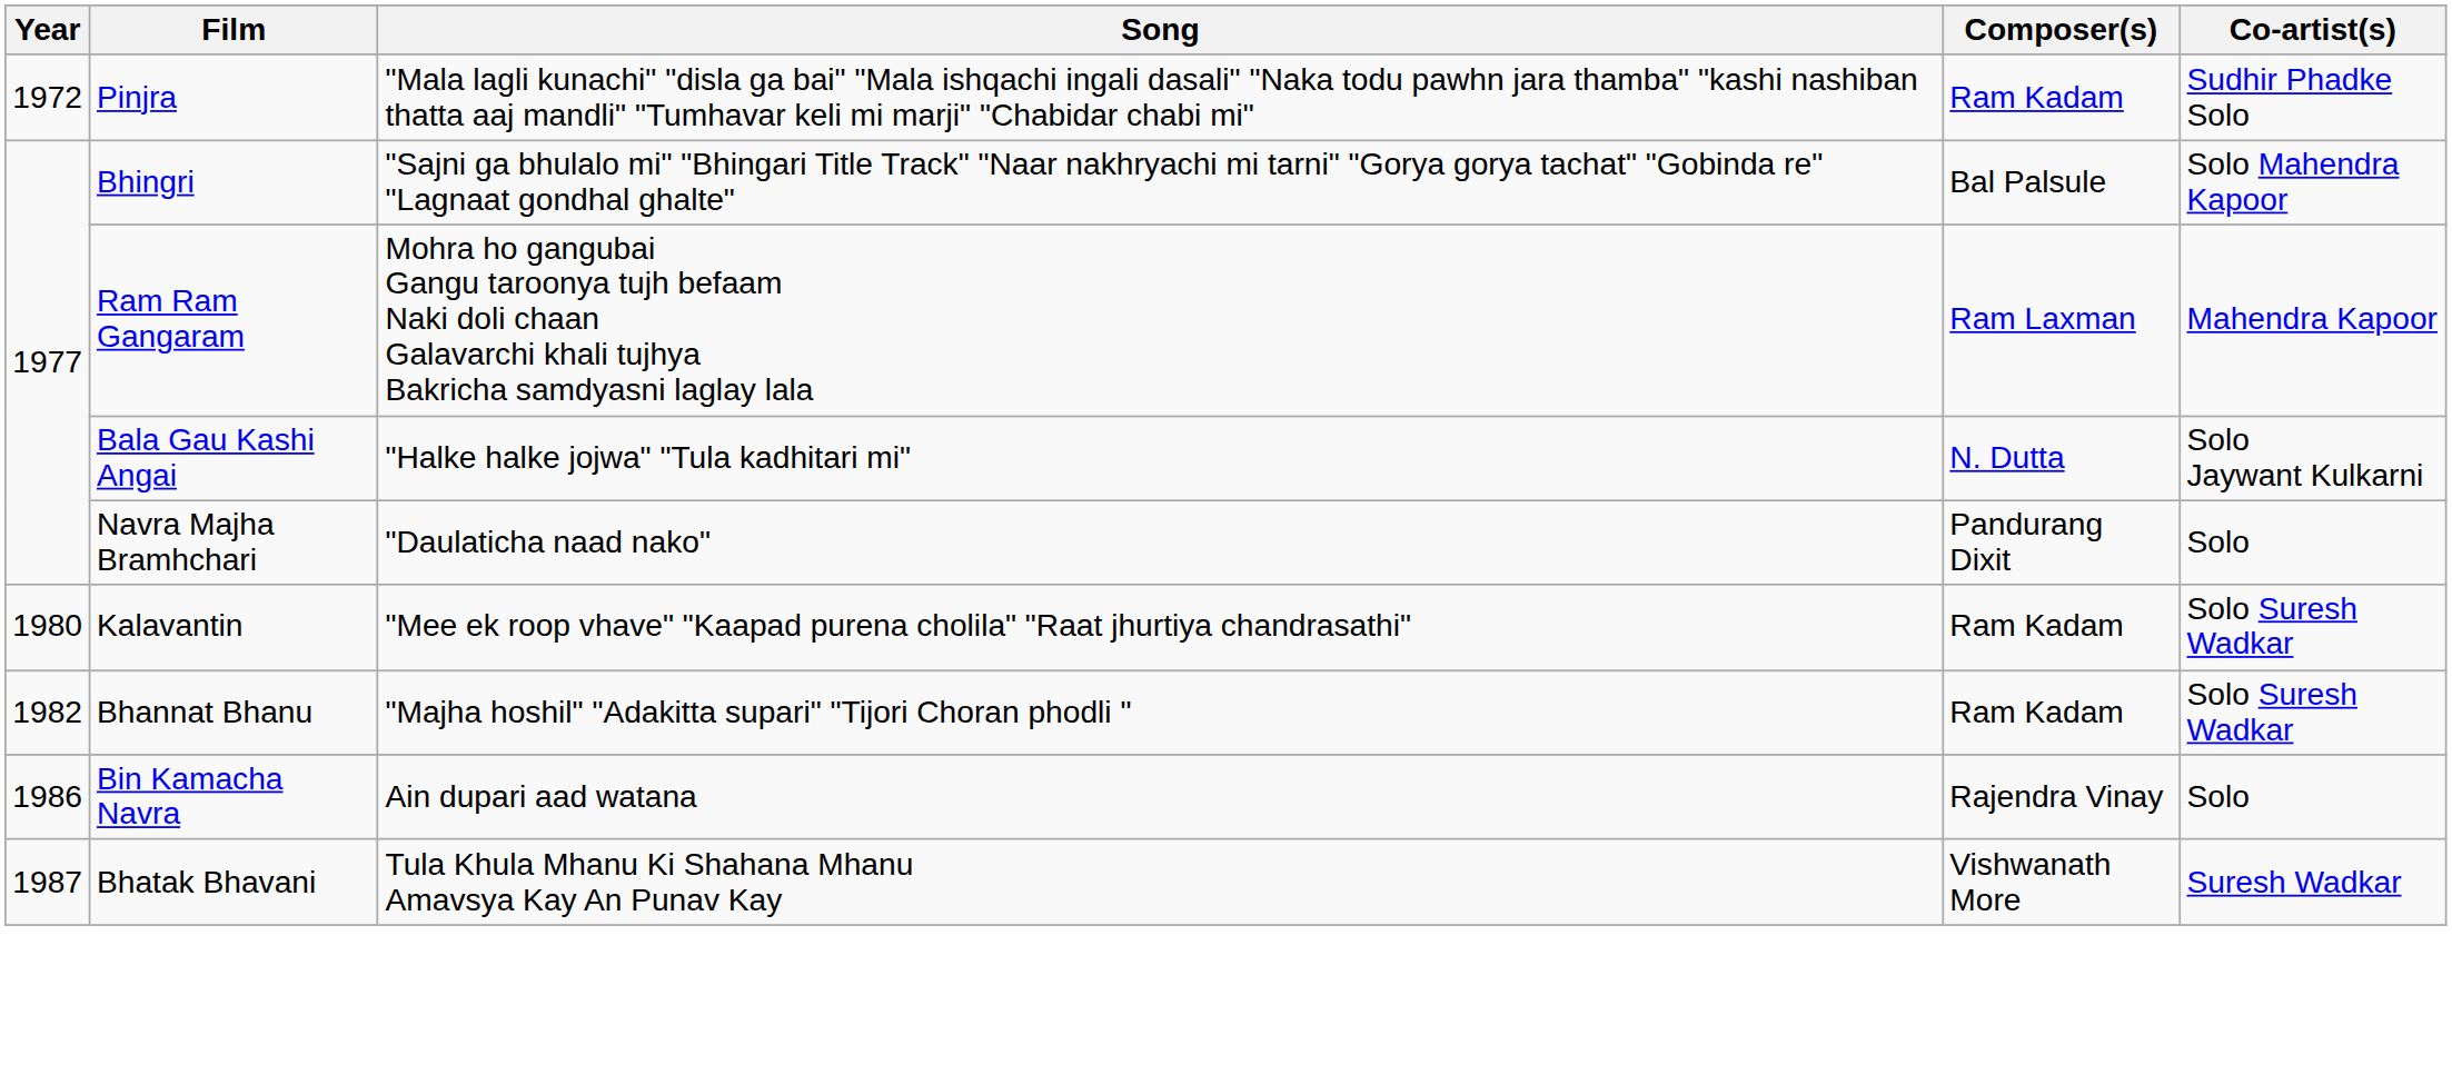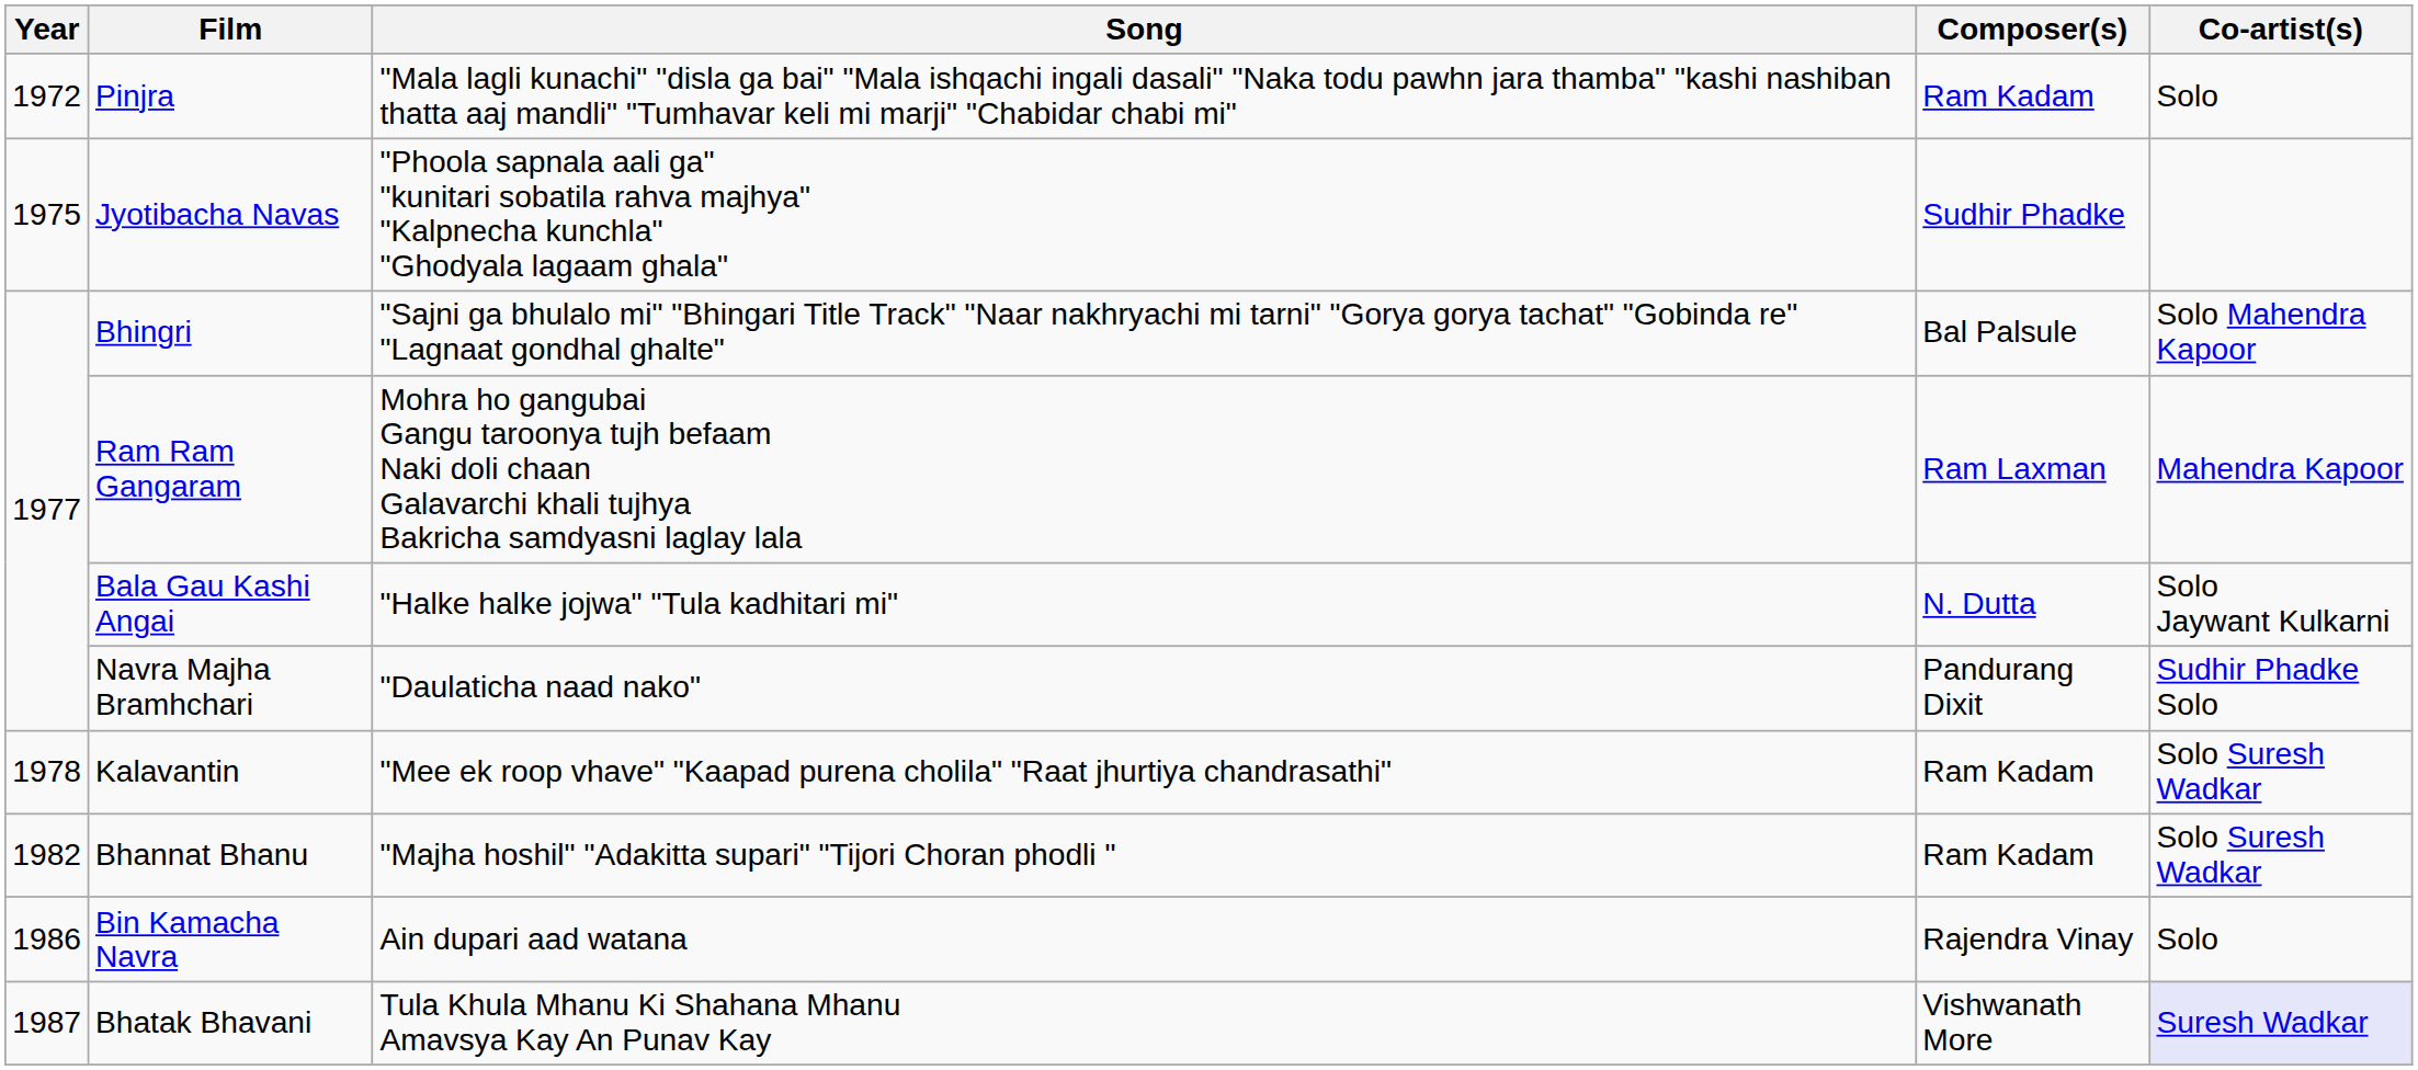Pinjra | Co-artist(s): Sudhir Phadke Solo -> Solo
+ row: 1975 | Jyotibacha Navas | "Phoola sapnala aali ga" "kunitari sobatila rahva majhya" "Kalpnecha kunchla" "Ghodyala lagaam ghala" | Sudhir Phadke
Navra Majha Bramhchari | Co-artist(s): Solo -> Sudhir Phadke Solo
Kalavantin | Year: 1980 -> 1978
Bhatak Bhavani | Co-artist(s): no background -> lavender background
